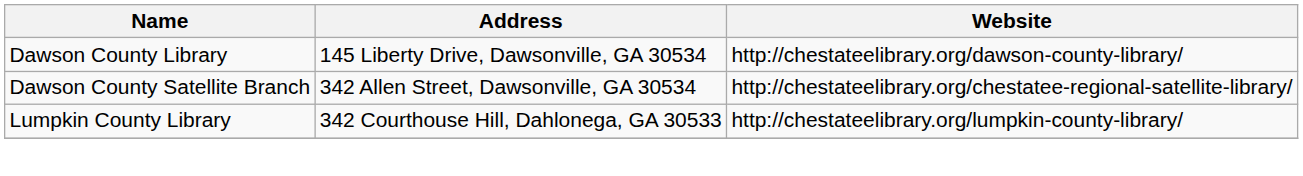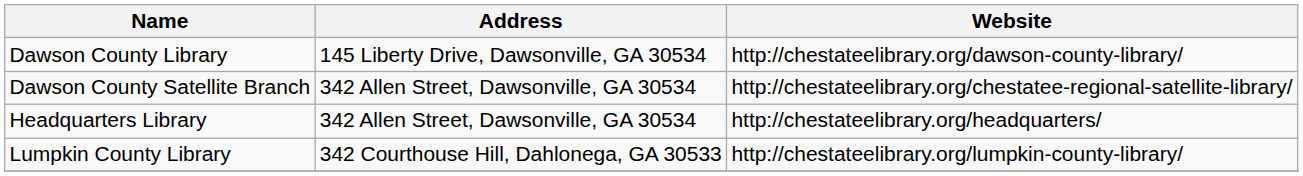+ row: Headquarters Library | 342 Allen Street, Dawsonville, GA 30534 | http://chestateelibrary.org/headquarters/
